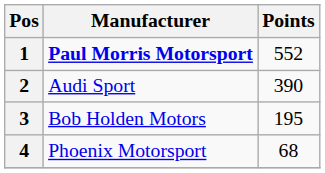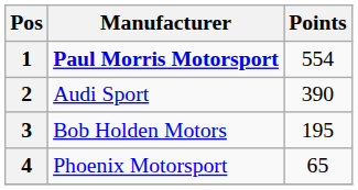1 | Points: 552 -> 554
4 | Points: 68 -> 65
